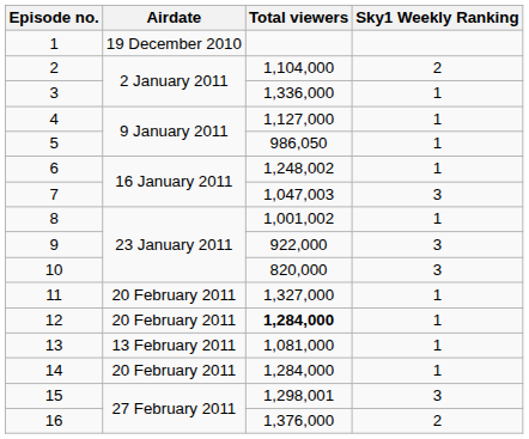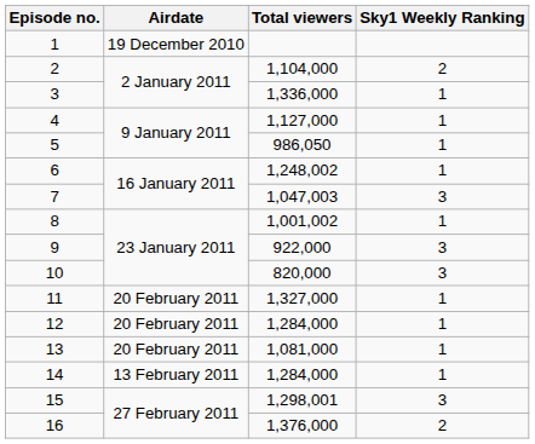12 | Total viewers: bold -> normal
13 | Airdate: 13 February 2011 -> 20 February 2011
14 | Airdate: 20 February 2011 -> 13 February 2011
